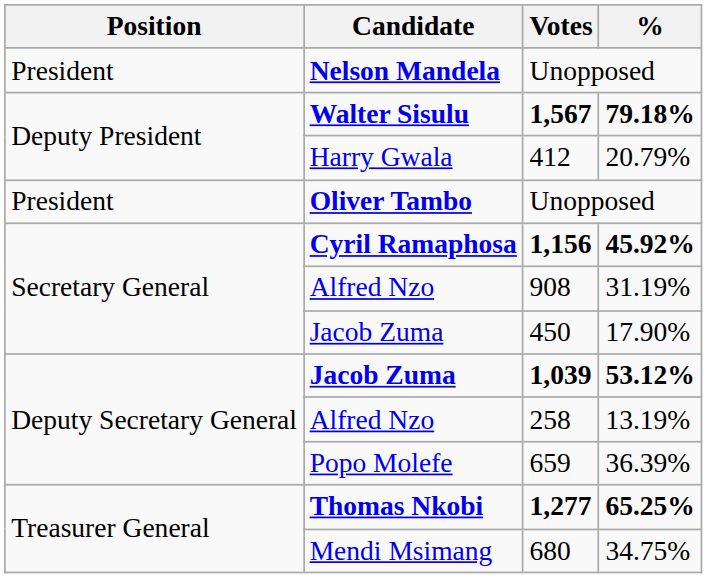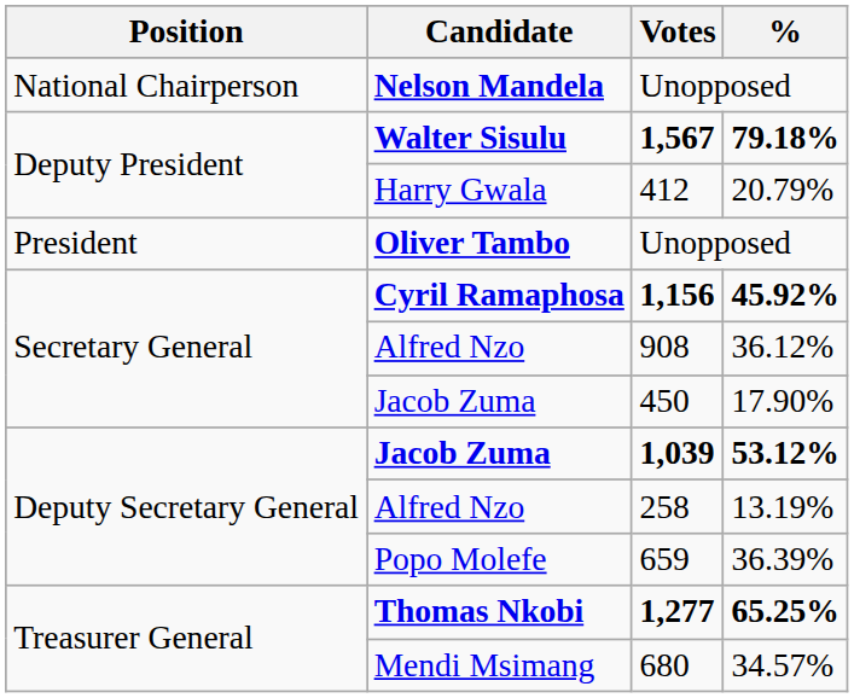Nelson Mandela / Unopposed | Position: President -> National Chairperson
908 | %: 31.19% -> 36.12%
680 | %: 34.75% -> 34.57%
